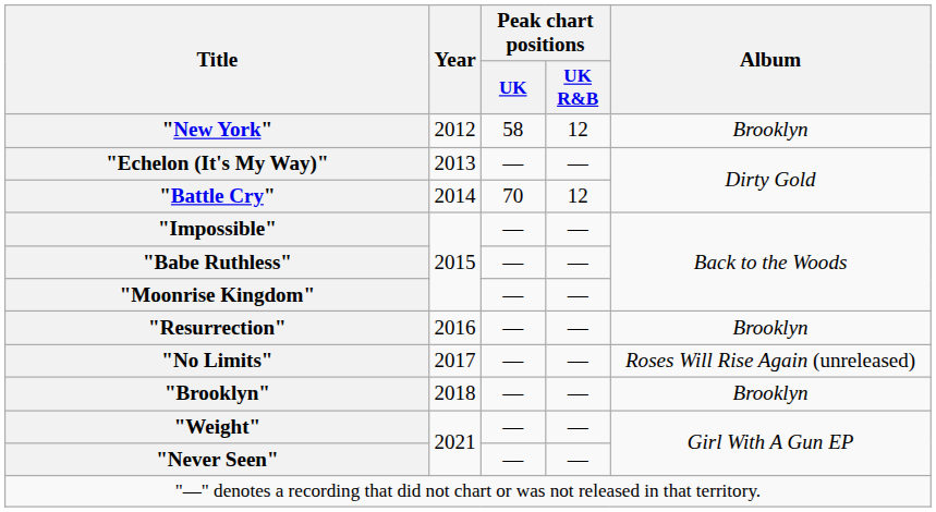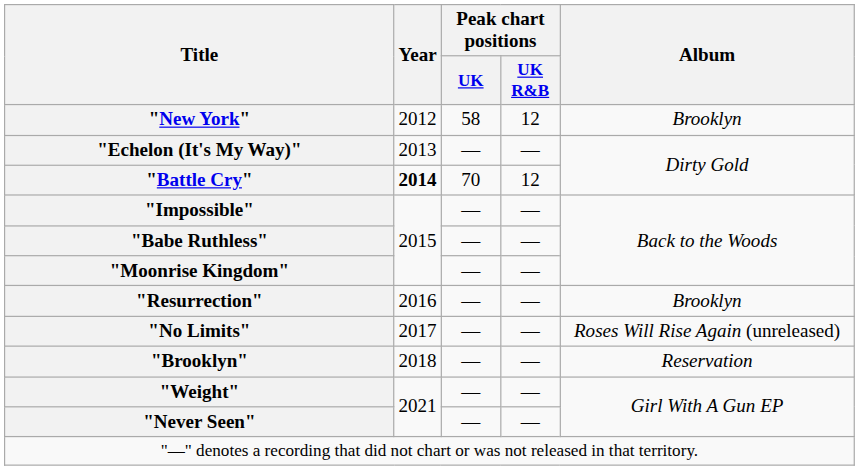"Battle Cry" | Year: normal -> bold
"Brooklyn" | Album: Brooklyn -> Reservation
